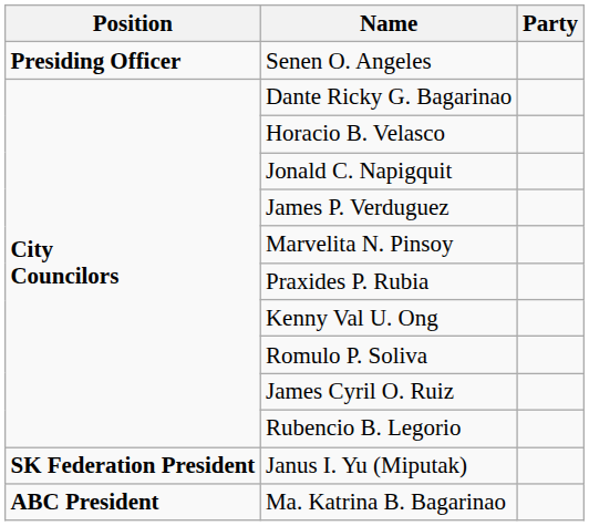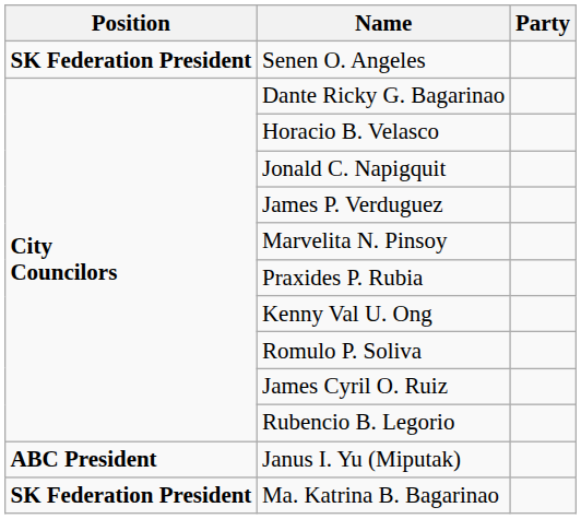Senen O. Angeles | Position: Presiding Officer -> SK Federation President
Janus I. Yu (Miputak) | Position: SK Federation President -> ABC President
Ma. Katrina B. Bagarinao | Position: ABC President -> SK Federation President
